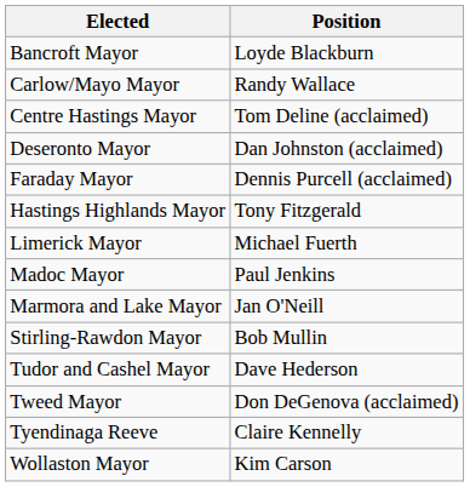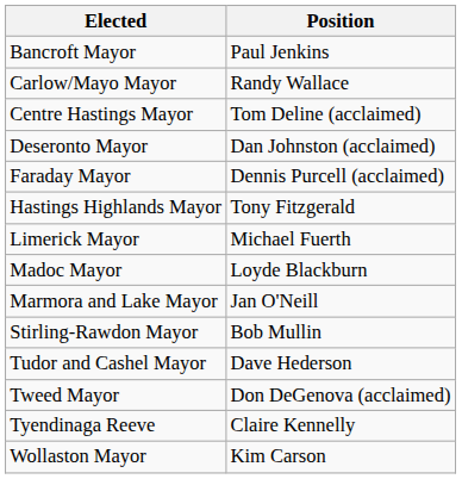Bancroft Mayor | Position: Loyde Blackburn -> Paul Jenkins
Madoc Mayor | Position: Paul Jenkins -> Loyde Blackburn
